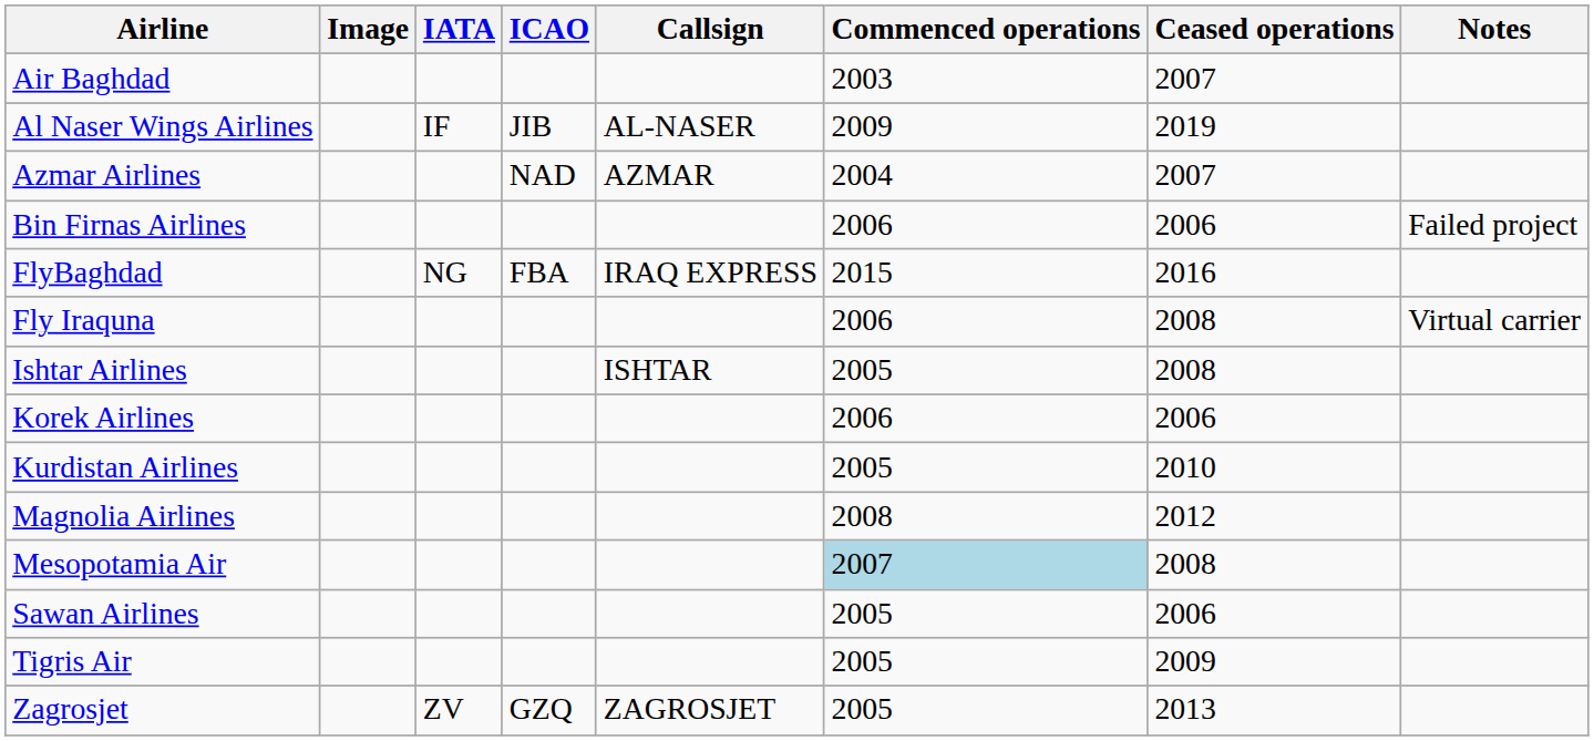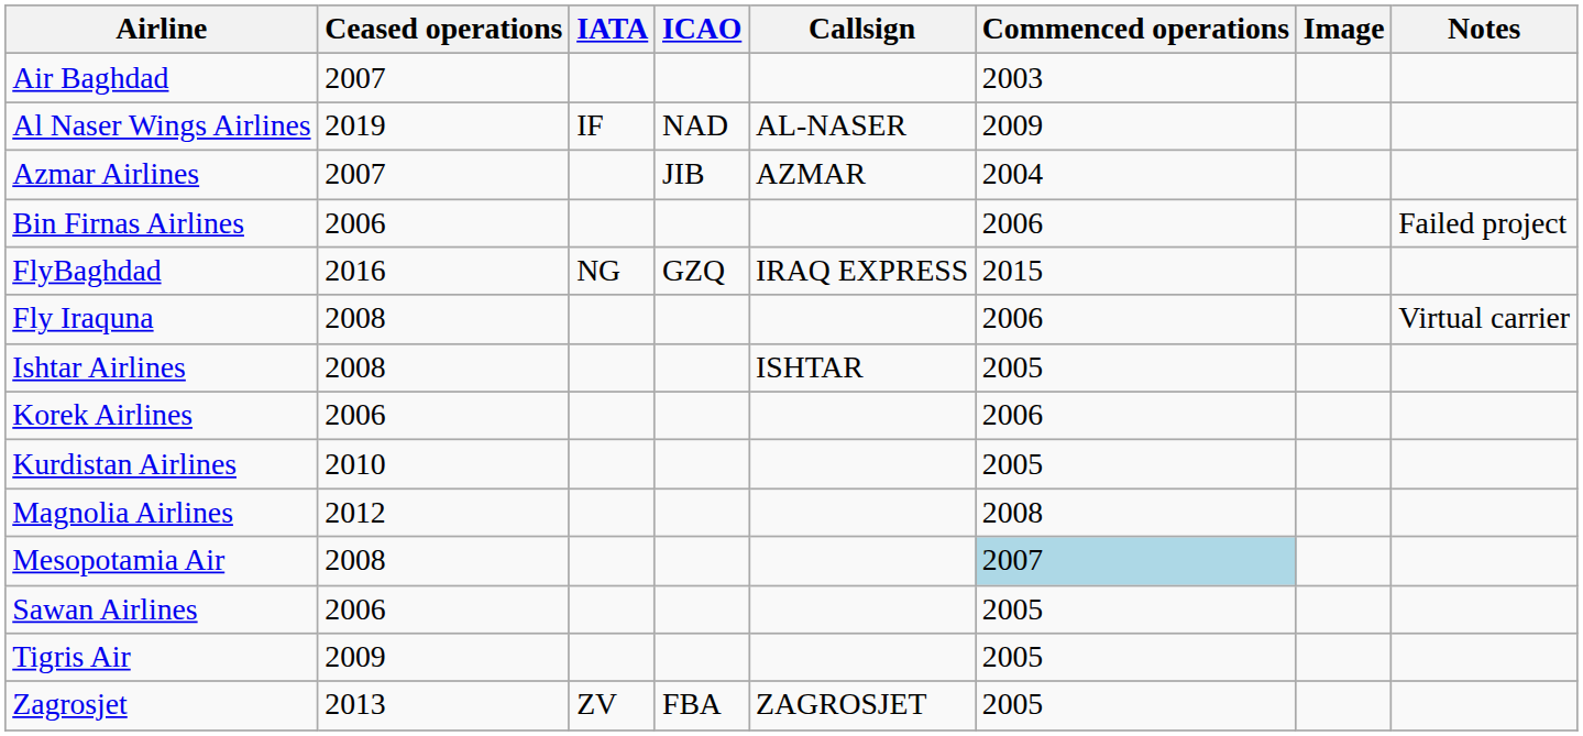columns swapped: Image <-> Ceased operations
Al Naser Wings Airlines | ICAO: JIB -> NAD
Azmar Airlines | ICAO: NAD -> JIB
FlyBaghdad | ICAO: FBA -> GZQ
Zagrosjet | ICAO: GZQ -> FBA
